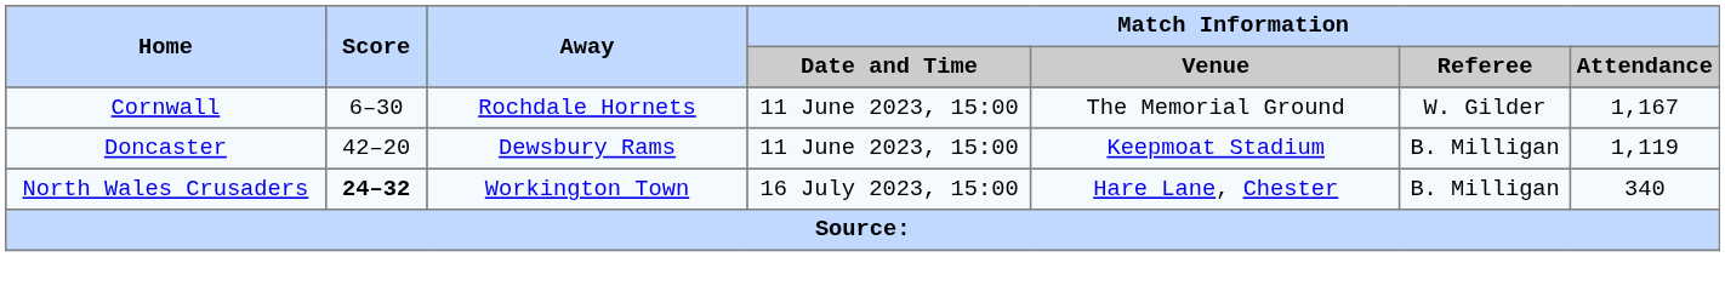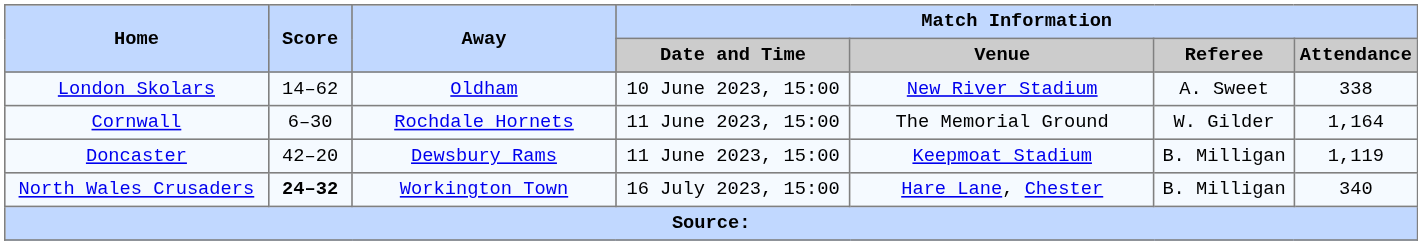+ row: London Skolars | 14–62 | Oldham | 10 June 2023, 15:00 | New River Stadium | A. Sweet | 338
Cornwall | Match Information / Attendance: 1,167 -> 1,164
